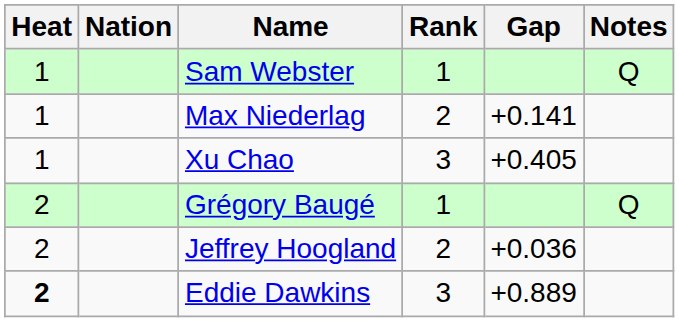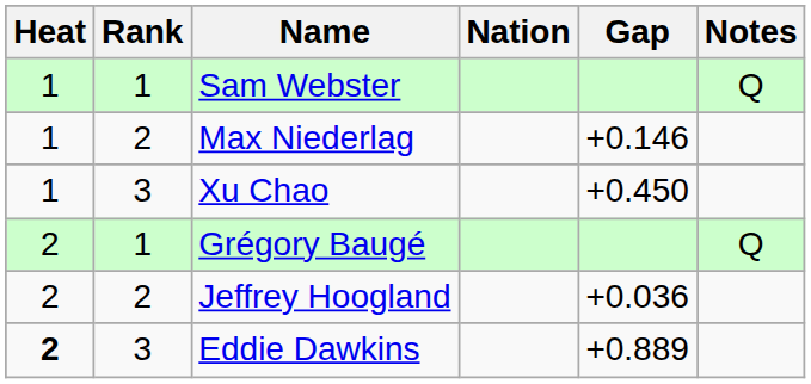columns swapped: Rank <-> Nation
Max Niederlag | Gap: +0.141 -> +0.146
Xu Chao | Gap: +0.405 -> +0.450
